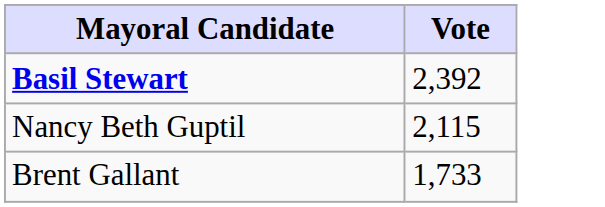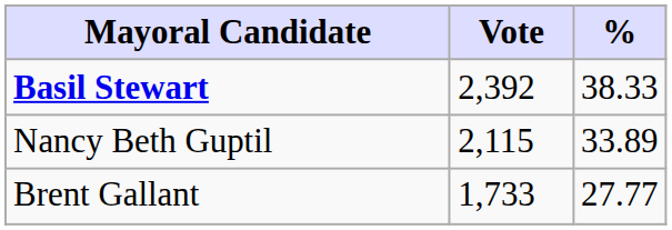+ column: % | 38.33 | 33.89 | 27.77
